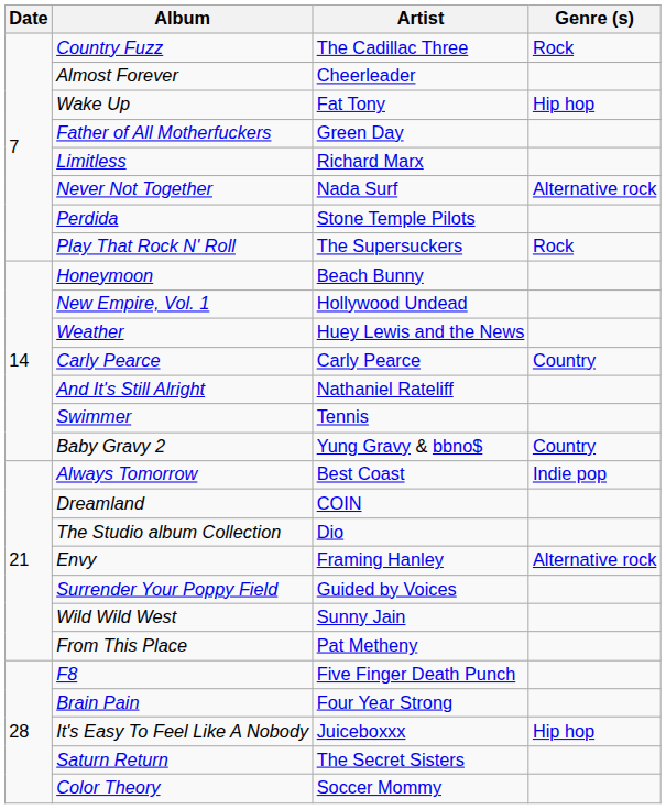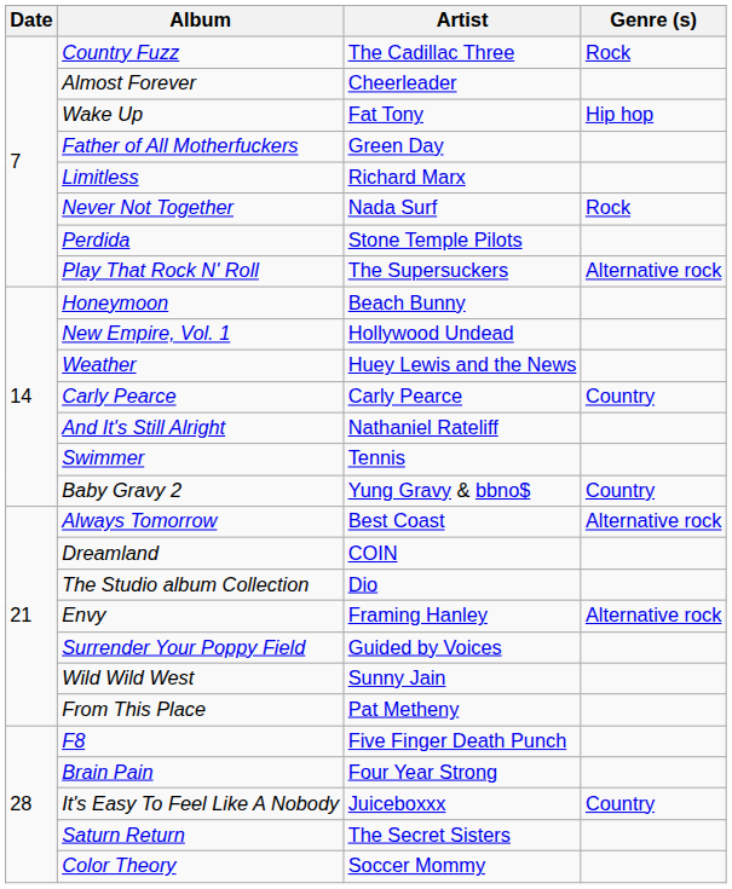Never Not Together | Genre (s): Alternative rock -> Rock
Play That Rock N' Roll | Genre (s): Rock -> Alternative rock
Always Tomorrow | Genre (s): Indie pop -> Alternative rock
It's Easy To Feel Like A Nobody | Genre (s): Hip hop -> Country
